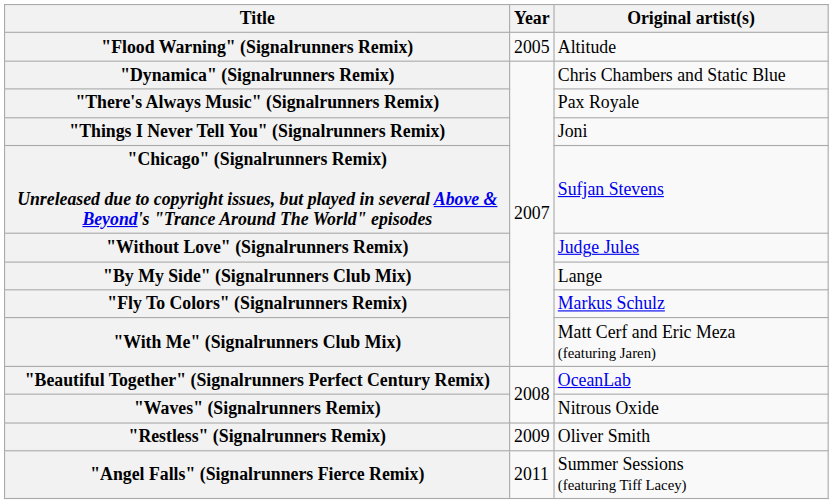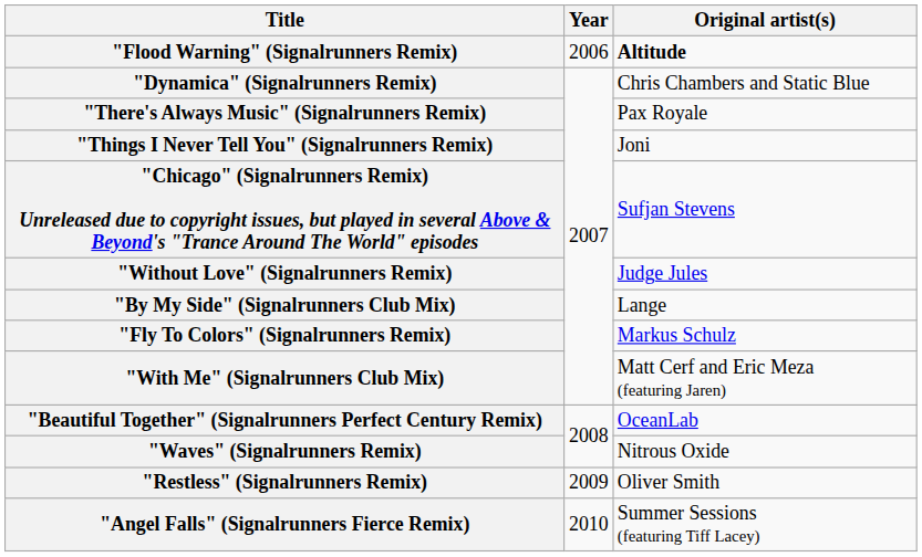"Flood Warning" (Signalrunners Remix) | Year: 2005 -> 2006
"Flood Warning" (Signalrunners Remix) | Original artist(s): normal -> bold
"Angel Falls" (Signalrunners Fierce Remix) | Year: 2011 -> 2010
